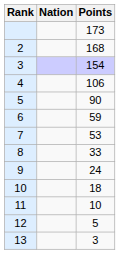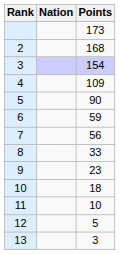4 | Points: 106 -> 109
7 | Points: 53 -> 56
9 | Points: 24 -> 23
